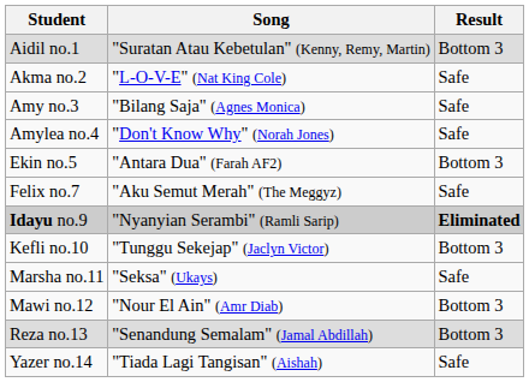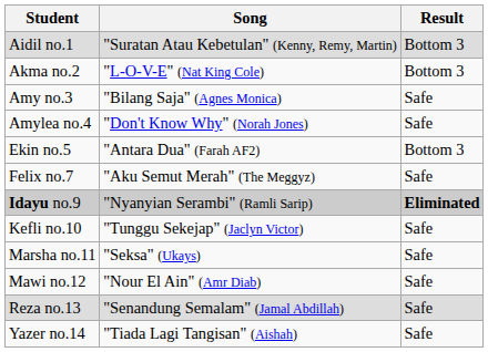Akma no.2 | Result: Safe -> Bottom 3
Kefli no.10 | Result: Bottom 3 -> Safe
Mawi no.12 | Result: Bottom 3 -> Safe
Reza no.13 | Result: Bottom 3 -> Safe
